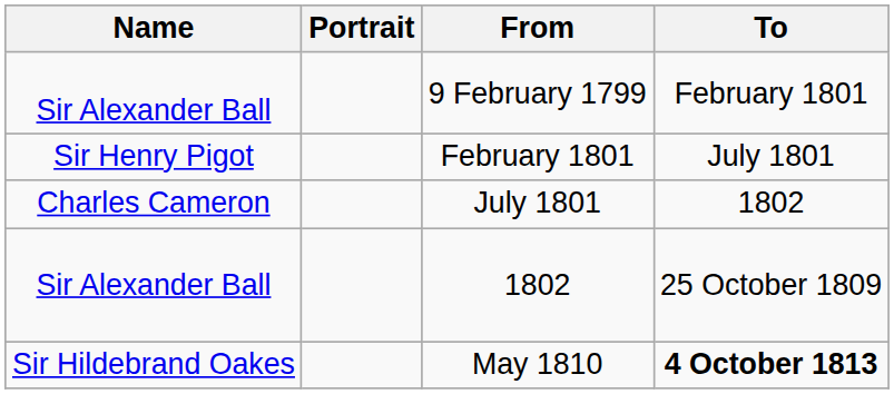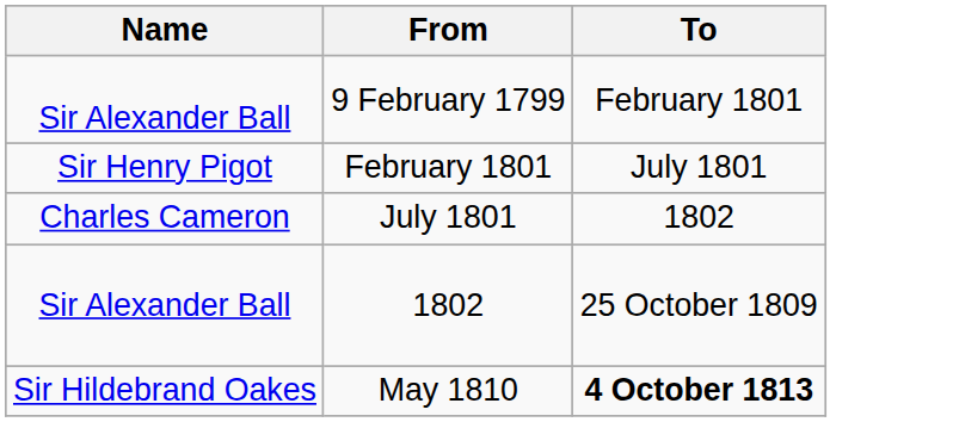- column: Portrait
